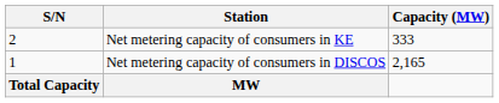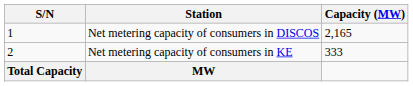rows swapped: Net metering capacity of consumers in DISCOS <-> Net metering capacity of consumers in KE
